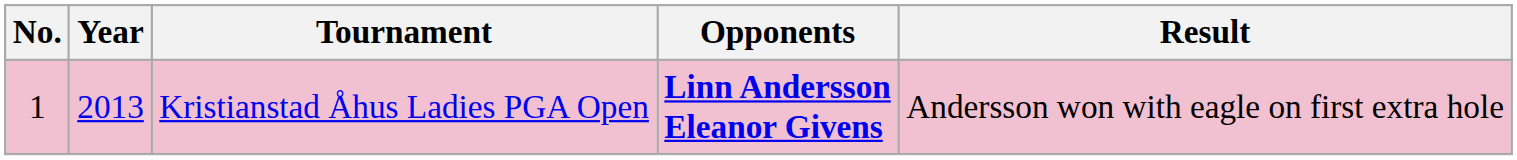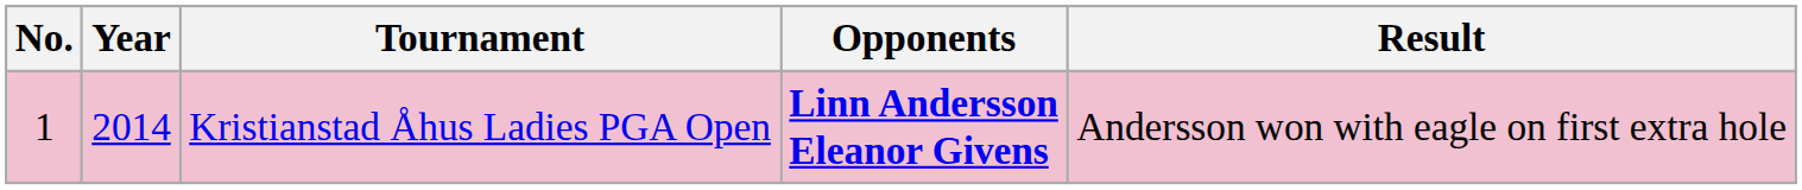Kristianstad Åhus Ladies PGA Open | Year: 2013 -> 2014
